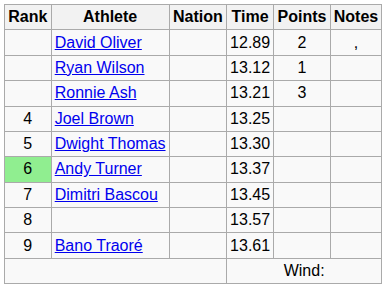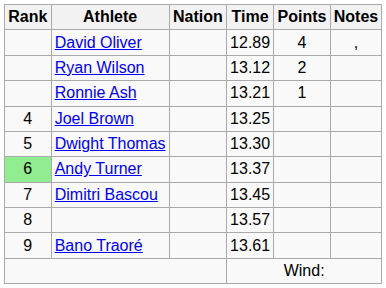David Oliver | Points: 2 -> 4
Ryan Wilson | Points: 1 -> 2
Ronnie Ash | Points: 3 -> 1
